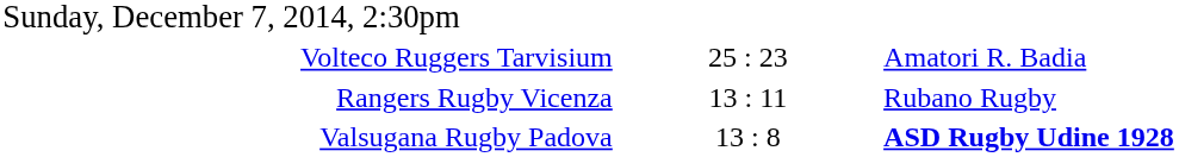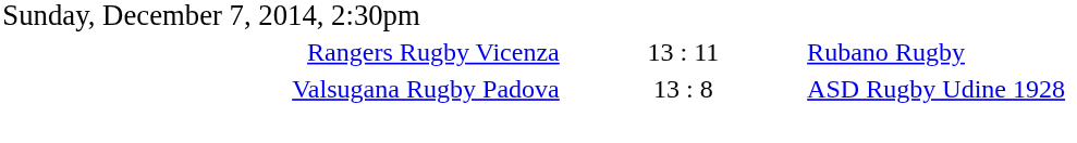- row: Volteco Ruggers Tarvisium | 25 : 23 | Amatori R. Badia
Valsugana Rugby Padova | column 3: bold -> normal
